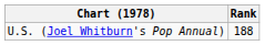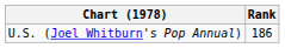U.S. (Joel Whitburn's Pop Annual) | Rank: 188 -> 186
